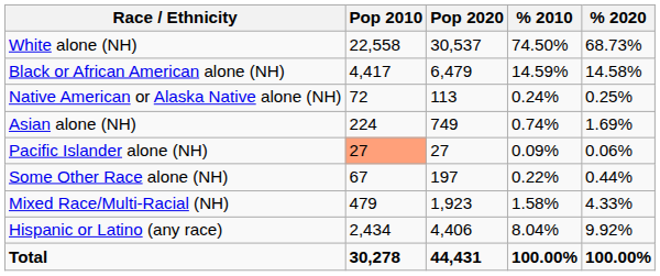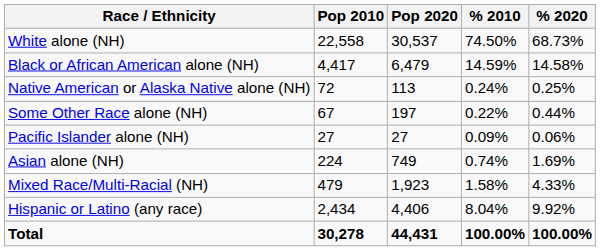rows swapped: Asian alone (NH) <-> Some Other Race alone (NH)
Pacific Islander alone (NH) | Pop 2010: lightsalmon background -> no background
